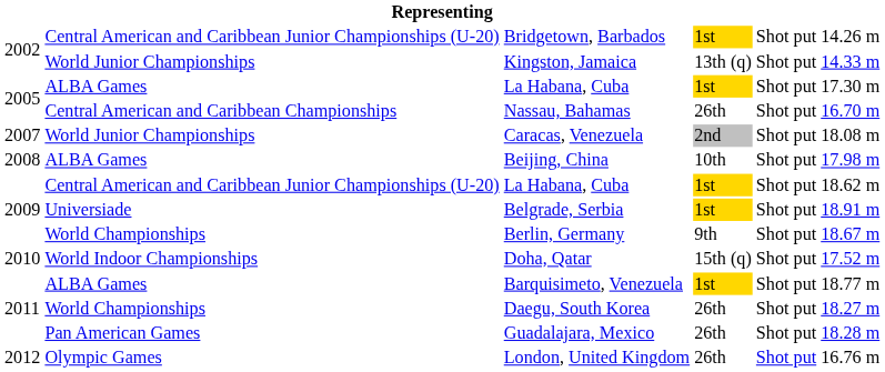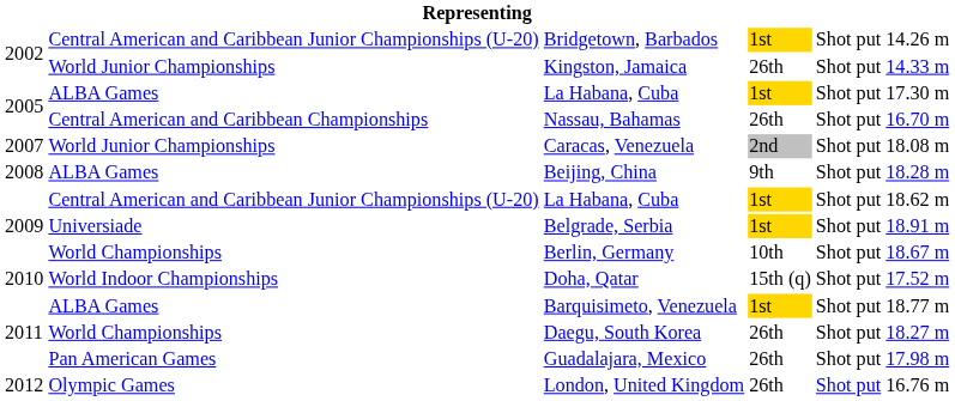Kingston, Jamaica | column 4: 13th (q) -> 26th
Beijing, China | column 4: 10th -> 9th
Beijing, China | column 6: 17.98 m -> 18.28 m
Berlin, Germany | column 4: 9th -> 10th
Guadalajara, Mexico | column 6: 18.28 m -> 17.98 m
